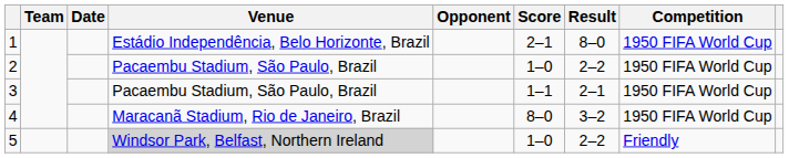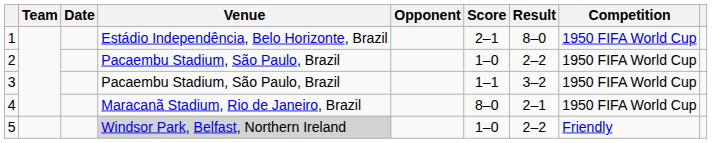3 | Result: 2–1 -> 3–2
4 | Result: 3–2 -> 2–1
